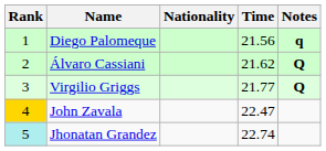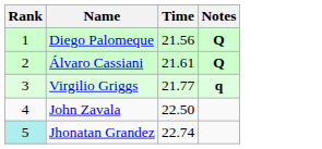- column: Nationality
Diego Palomeque | Notes: q -> Q
Álvaro Cassiani | Time: 21.62 -> 21.61
Virgilio Griggs | Notes: Q -> q
John Zavala | Rank: gold background -> no background
John Zavala | Time: 22.47 -> 22.50
